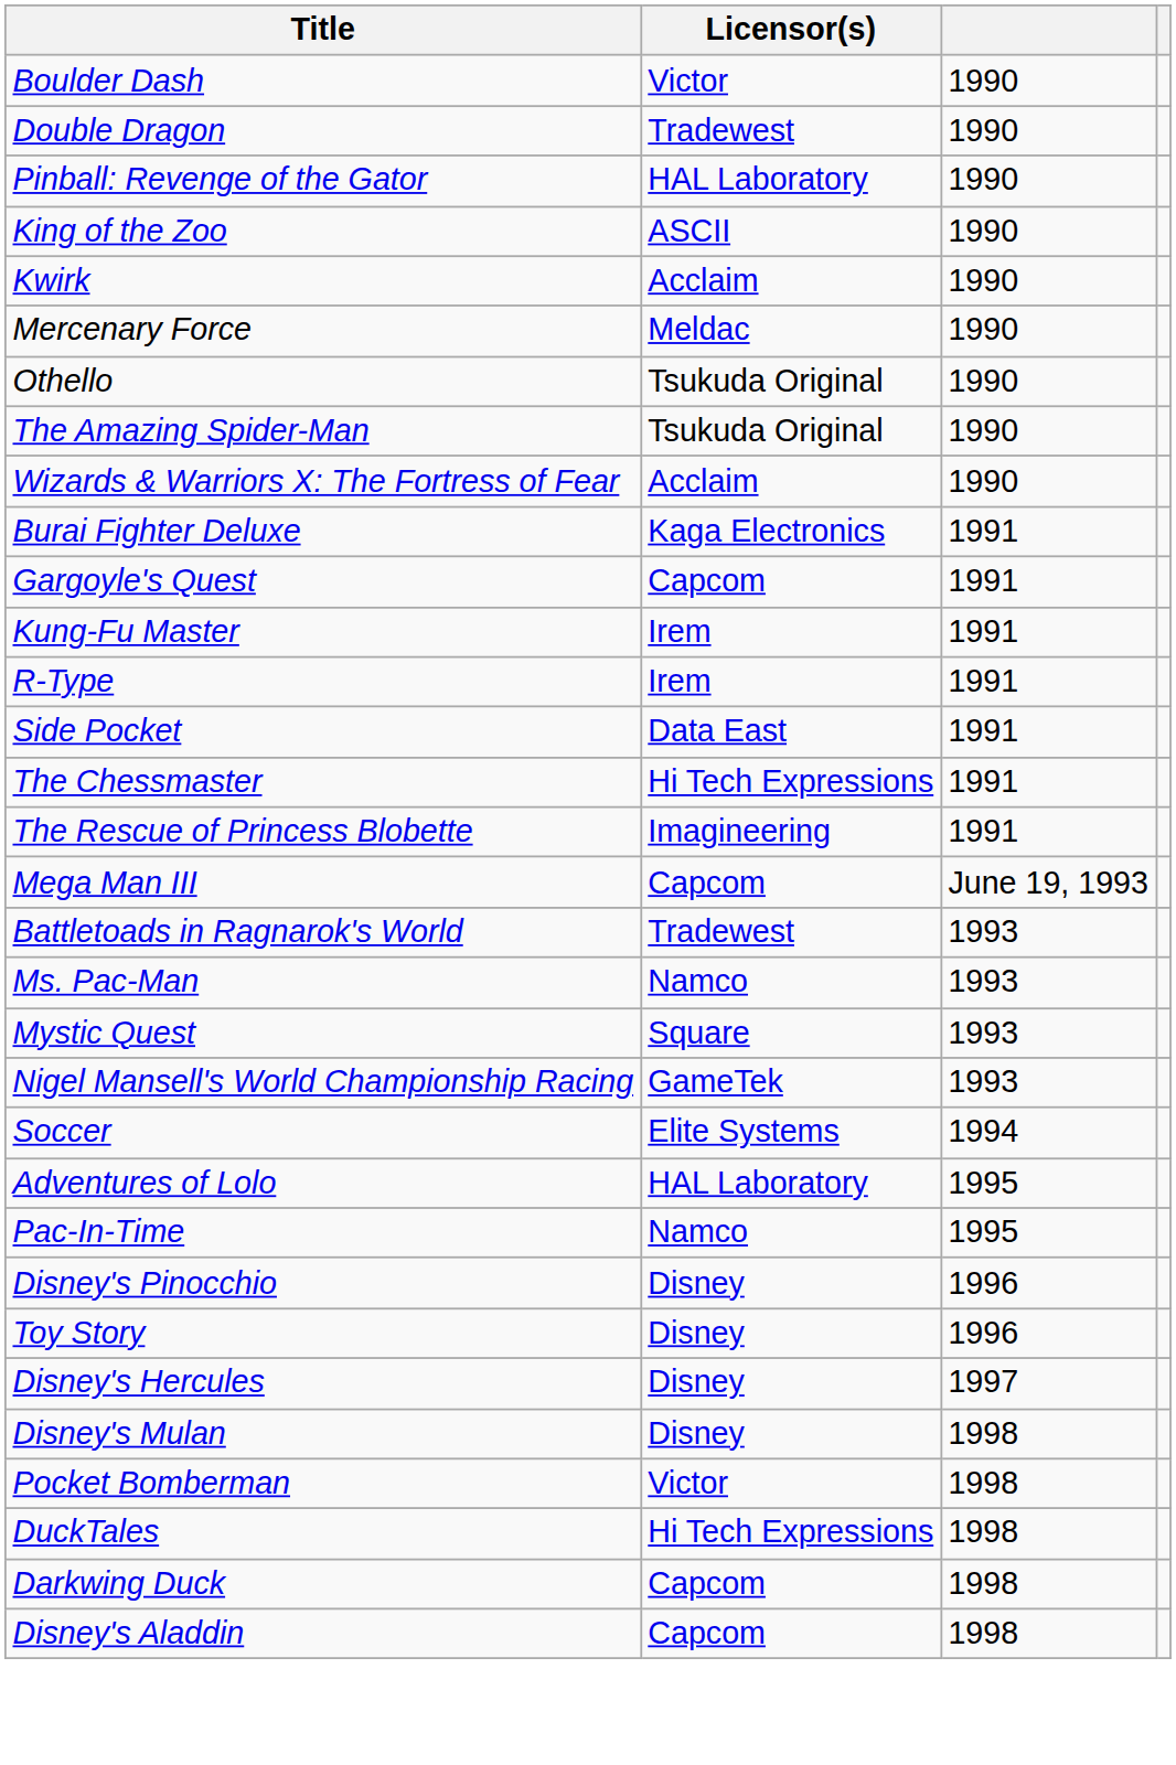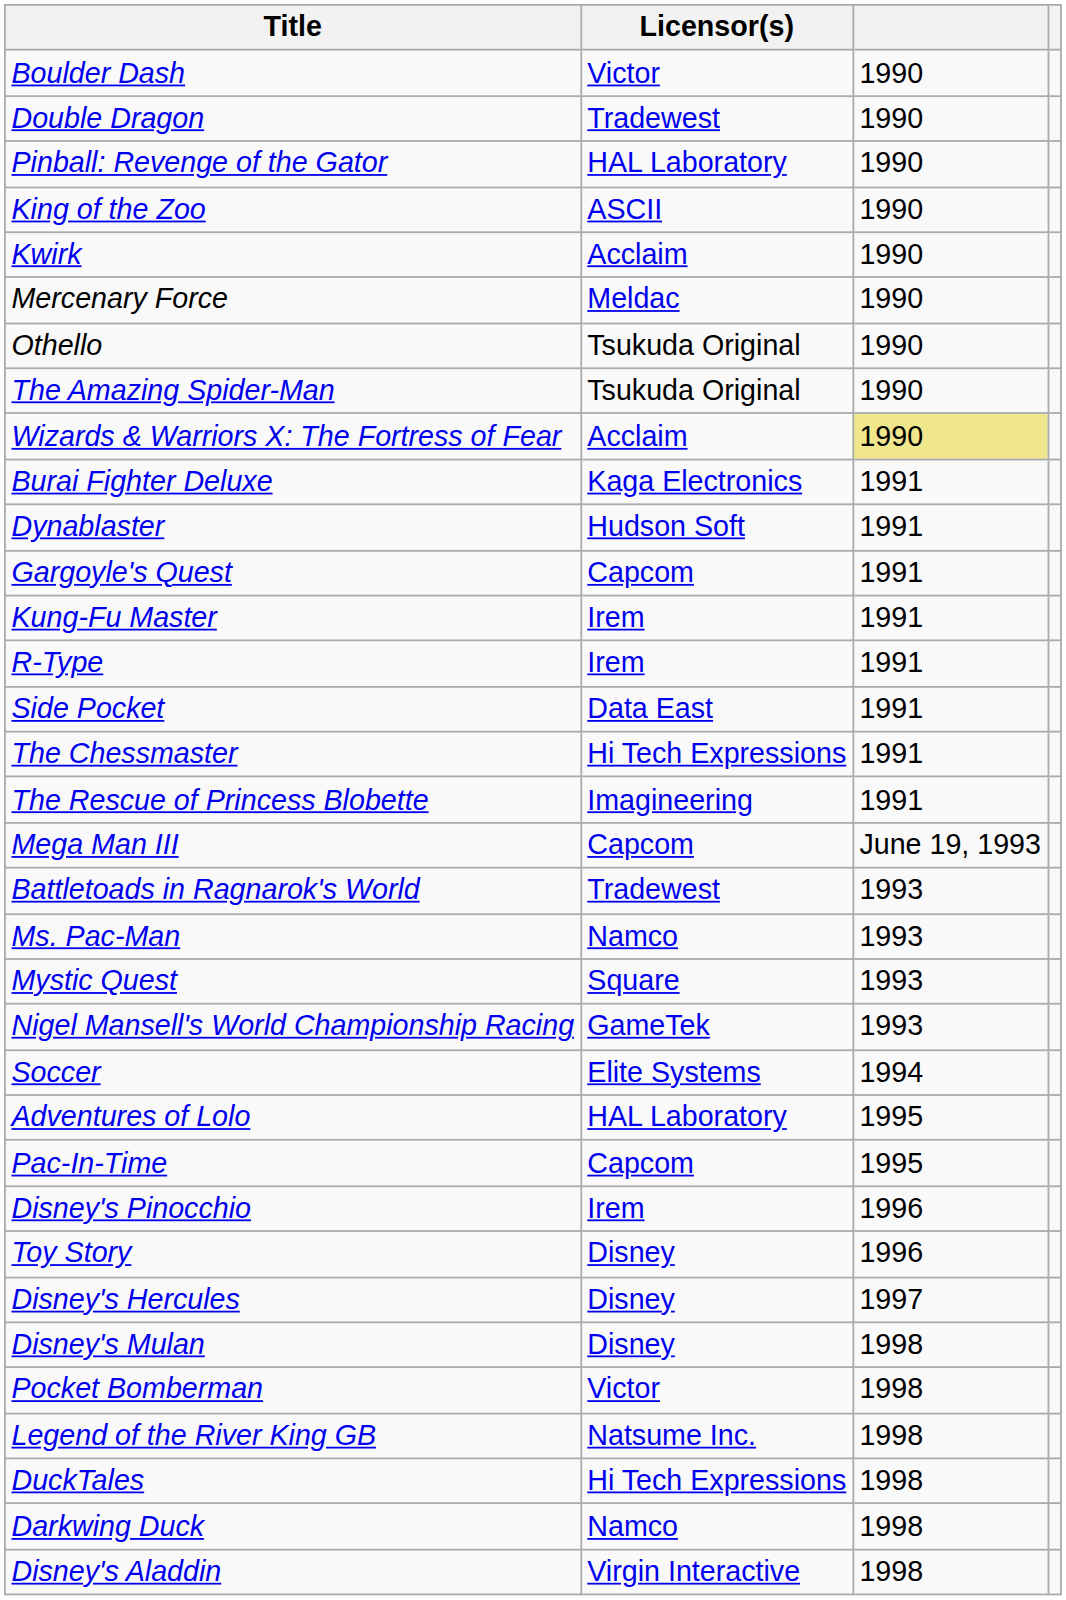Wizards & Warriors X: The Fortress of Fear | column 3: no background -> khaki background
+ row: Dynablaster | Hudson Soft | 1991
Pac-In-Time | Licensor(s): Namco -> Capcom
Disney's Pinocchio | Licensor(s): Disney -> Irem
+ row: Legend of the River King GB | Natsume Inc. | 1998
Darkwing Duck | Licensor(s): Capcom -> Namco
Disney's Aladdin | Licensor(s): Capcom -> Virgin Interactive
